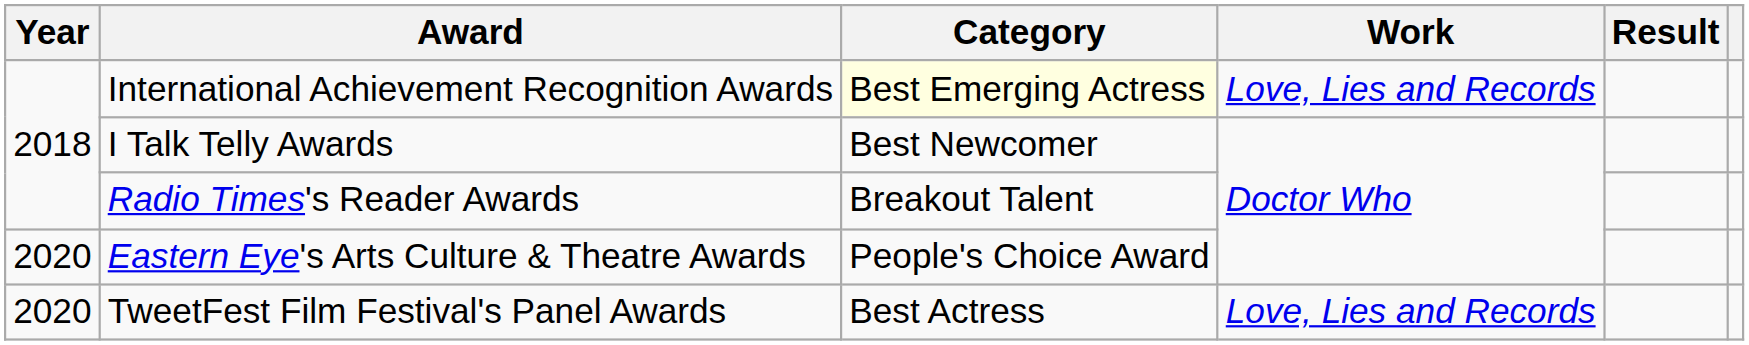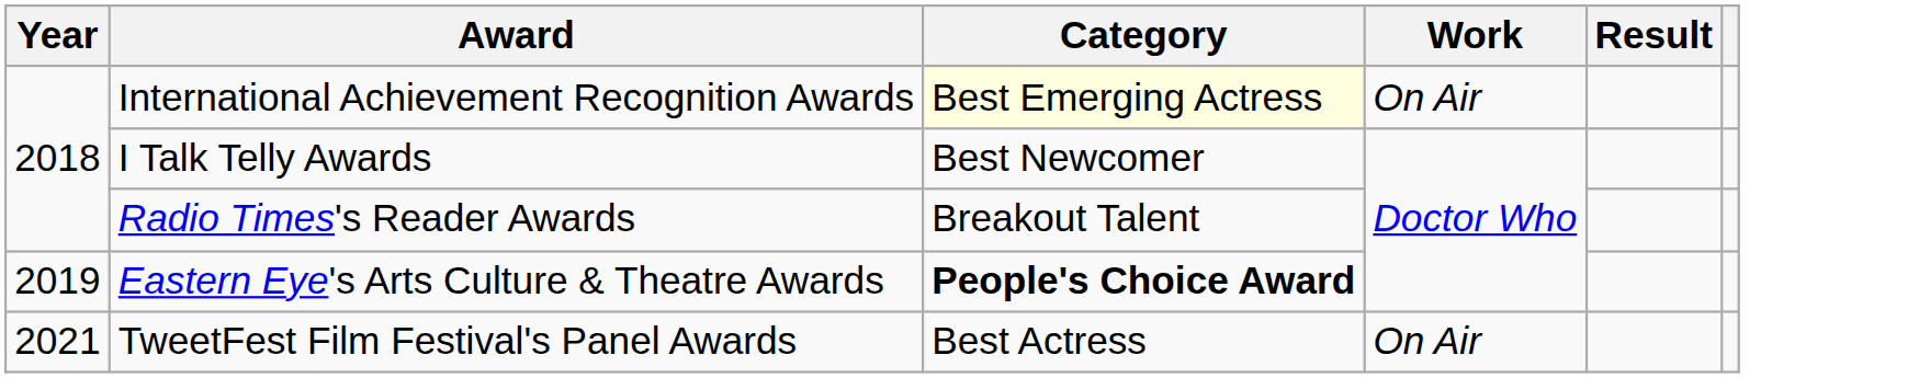International Achievement Recognition Awards | Work: Love, Lies and Records -> On Air
Eastern Eye's Arts Culture & Theatre Awards | Year: 2020 -> 2019
Eastern Eye's Arts Culture & Theatre Awards | Category: normal -> bold
TweetFest Film Festival's Panel Awards | Year: 2020 -> 2021
TweetFest Film Festival's Panel Awards | Work: Love, Lies and Records -> On Air
